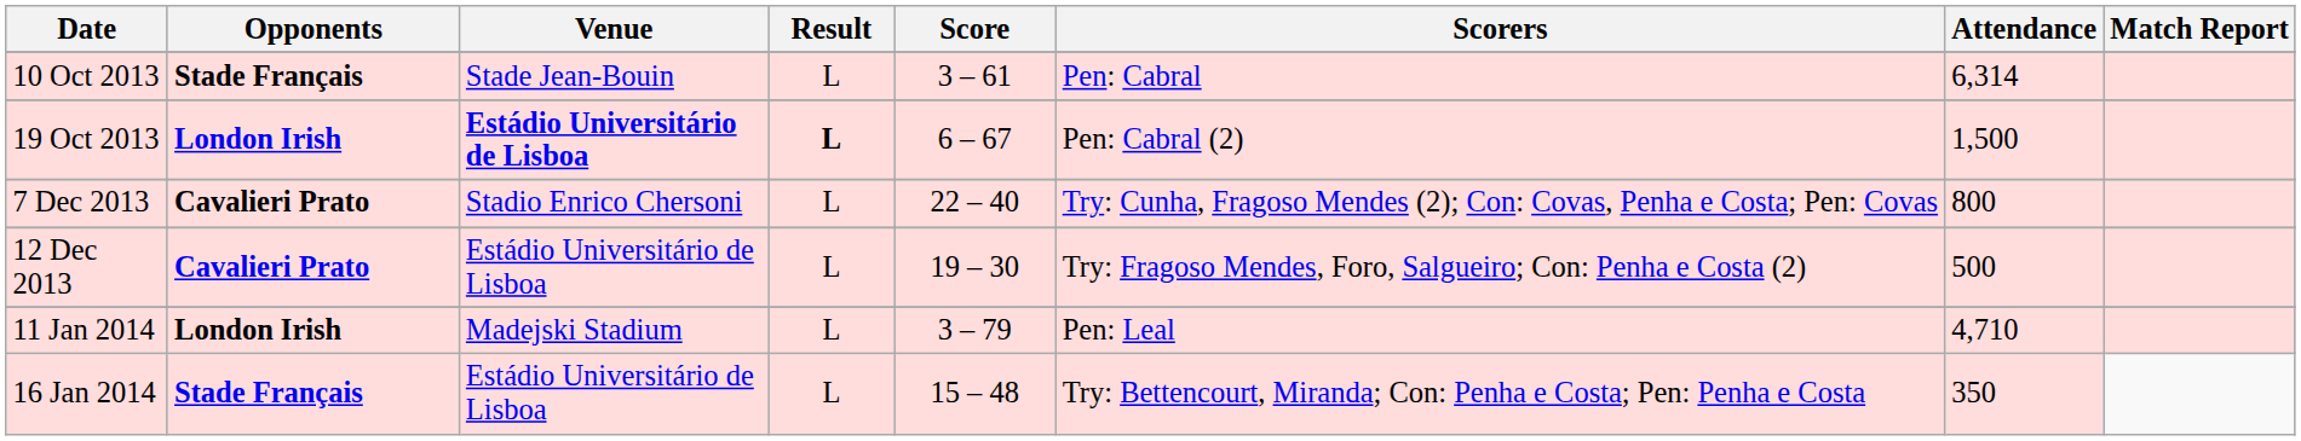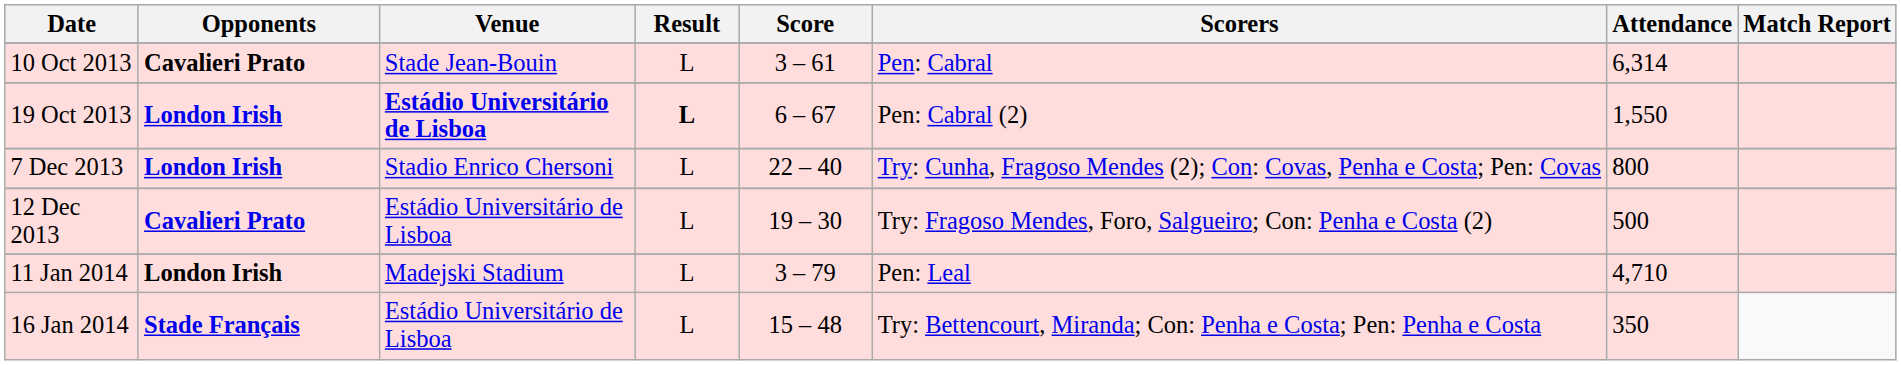10 Oct 2013 | Opponents: Stade Français -> Cavalieri Prato
19 Oct 2013 | Attendance: 1,500 -> 1,550
7 Dec 2013 | Opponents: Cavalieri Prato -> London Irish
